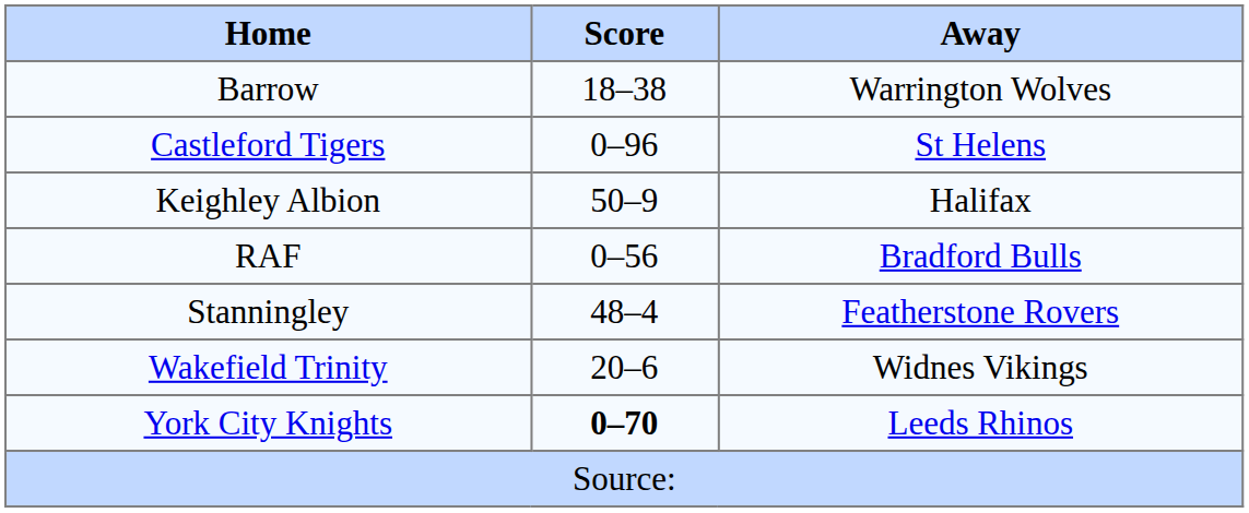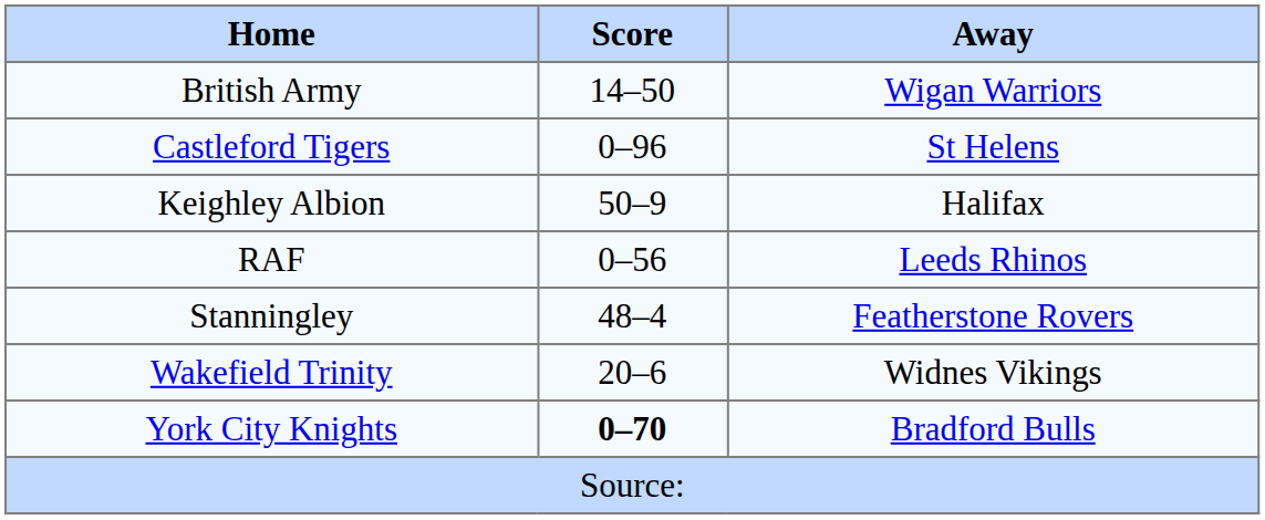- row: Barrow | 18–38 | Warrington Wolves
+ row: British Army | 14–50 | Wigan Warriors
RAF | Away: Bradford Bulls -> Leeds Rhinos
York City Knights | Away: Leeds Rhinos -> Bradford Bulls
